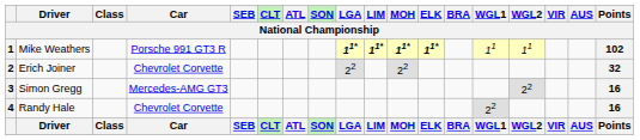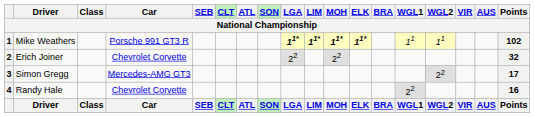3 | Points: 16 -> 17
